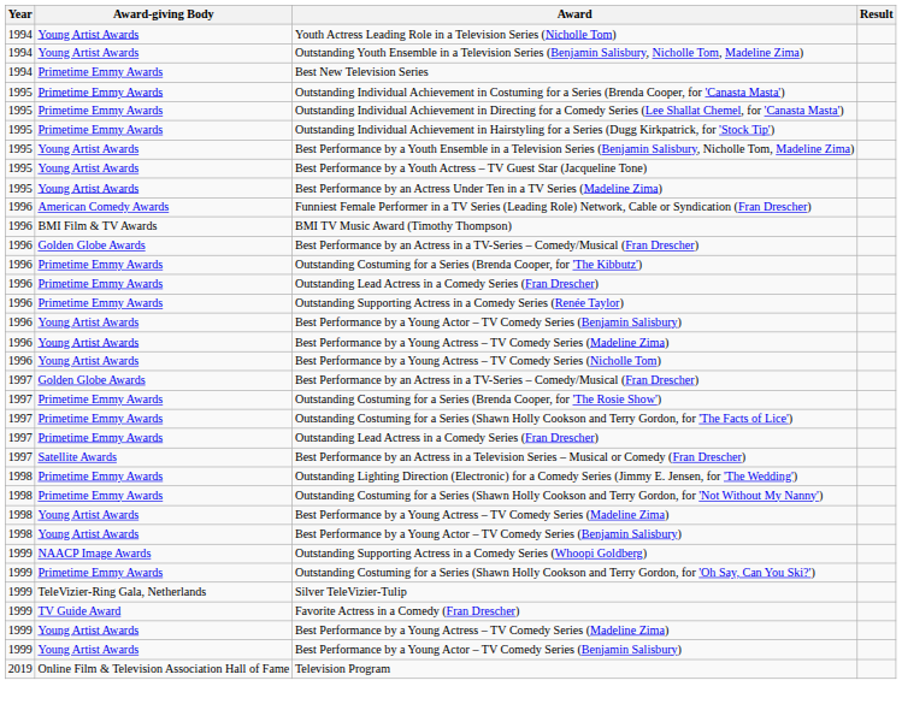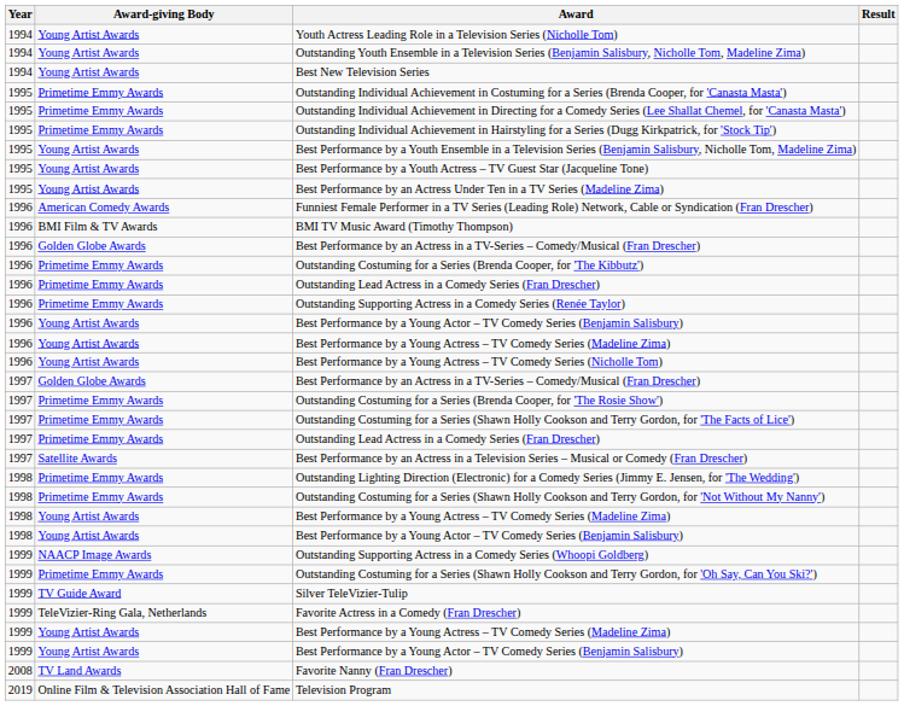Best New Television Series | Award-giving Body: Primetime Emmy Awards -> Young Artist Awards
Silver TeleVizier-Tulip | Award-giving Body: TeleVizier-Ring Gala, Netherlands -> TV Guide Award
Favorite Actress in a Comedy (Fran Drescher) | Award-giving Body: TV Guide Award -> TeleVizier-Ring Gala, Netherlands
+ row: 2008 | TV Land Awards | Favorite Nanny (Fran Drescher)
